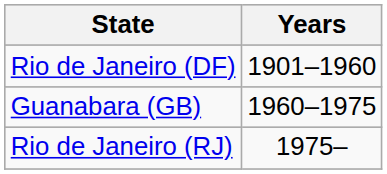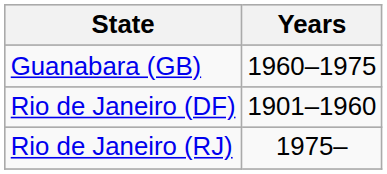rows swapped: Rio de Janeiro (DF) <-> Guanabara (GB)
